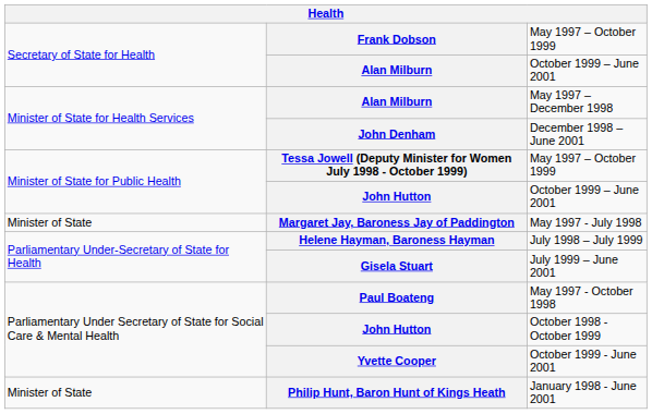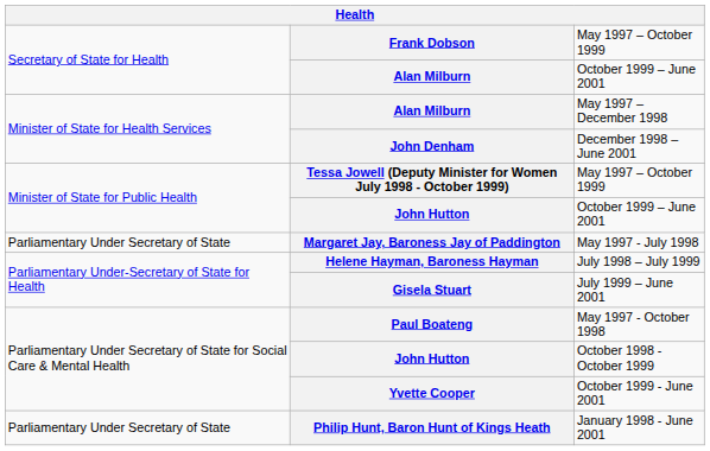Margaret Jay, Baroness Jay of Paddington | column 1: Minister of State -> Parliamentary Under Secretary of State
Philip Hunt, Baron Hunt of Kings Heath | column 1: Minister of State -> Parliamentary Under Secretary of State
